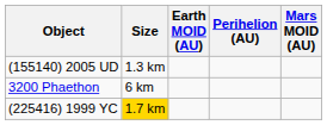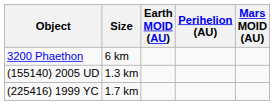rows swapped: 3200 Phaethon <-> (155140) 2005 UD
(225416) 1999 YC | Size: gold background -> no background
